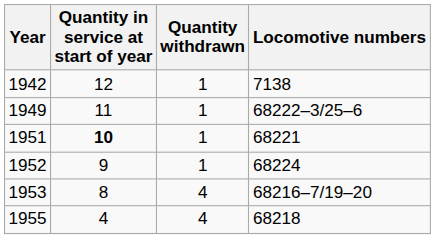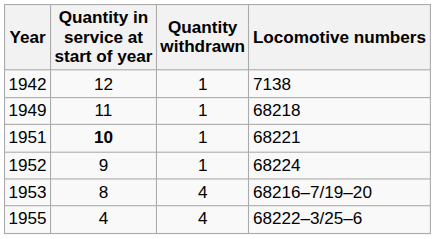1949 | Locomotive numbers: 68222–3/25–6 -> 68218
1955 | Locomotive numbers: 68218 -> 68222–3/25–6
